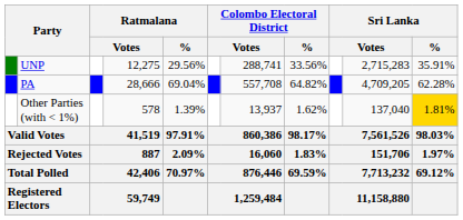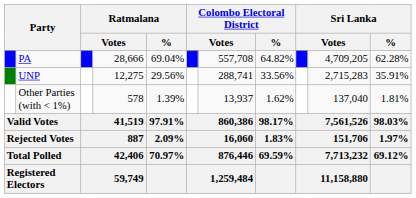rows swapped: PA <-> UNP
Other Parties (with < 1%) | Sri Lanka / %: gold background -> no background
